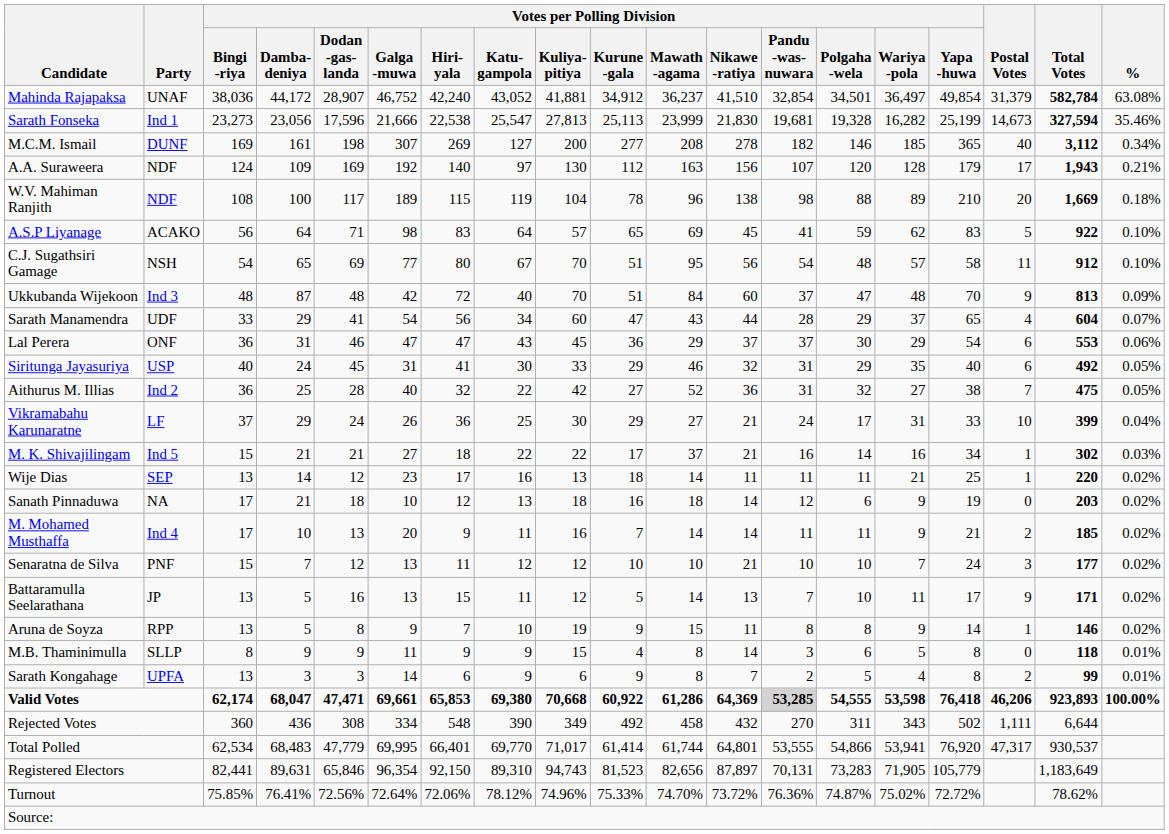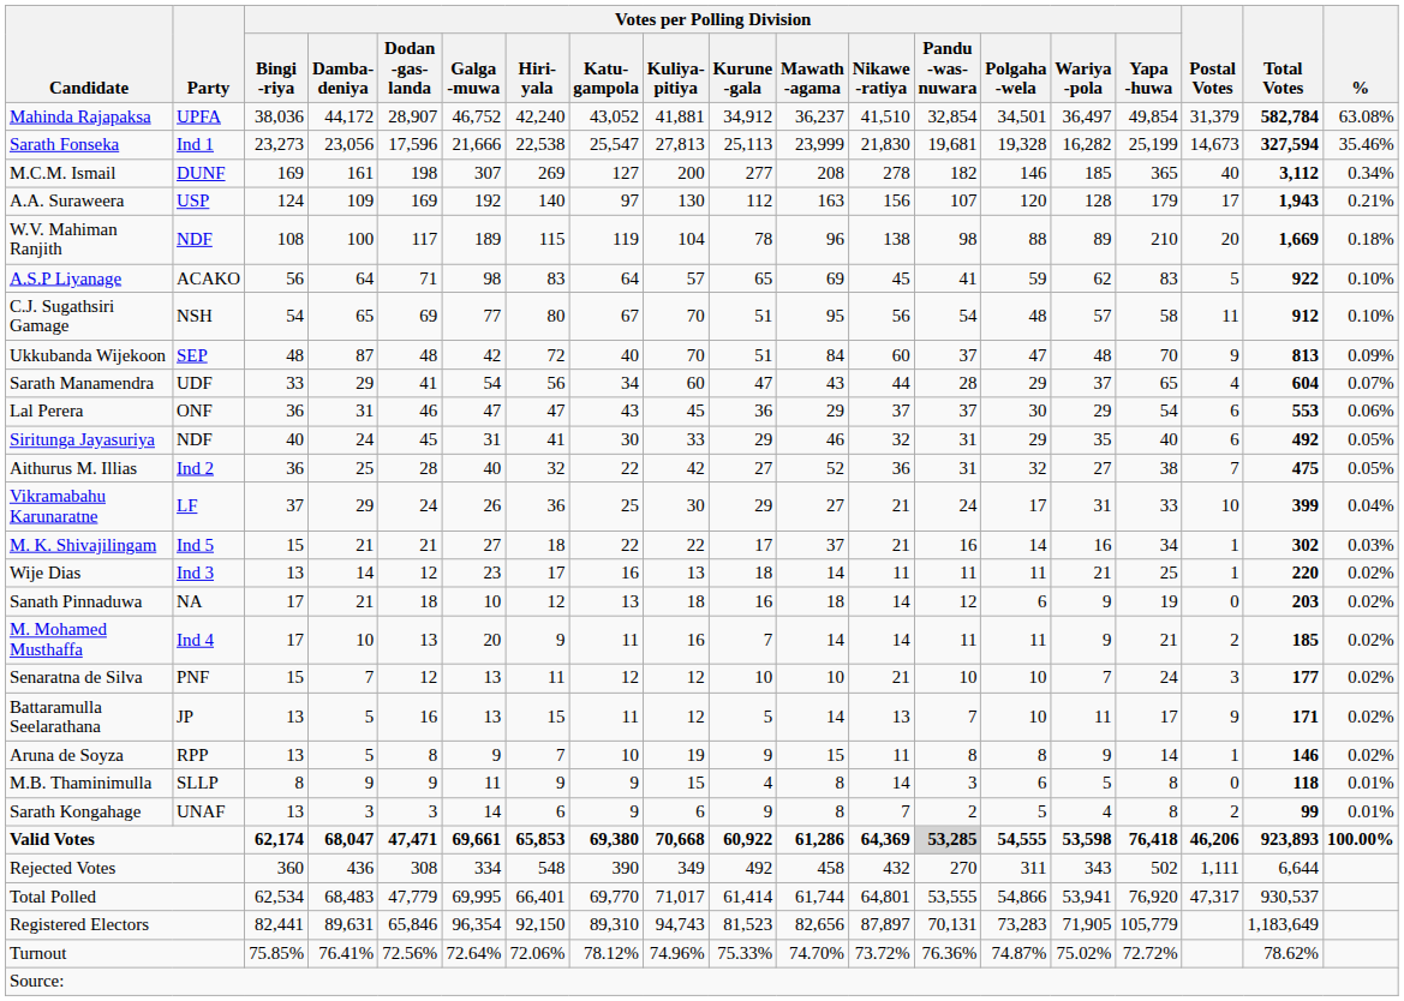Mahinda Rajapaksa | Party: UNAF -> UPFA
A.A. Suraweera | Party: NDF -> USP
Ukkubanda Wijekoon | Party: Ind 3 -> SEP
Siritunga Jayasuriya | Party: USP -> NDF
Wije Dias | Party: SEP -> Ind 3
Sarath Kongahage | Party: UPFA -> UNAF
